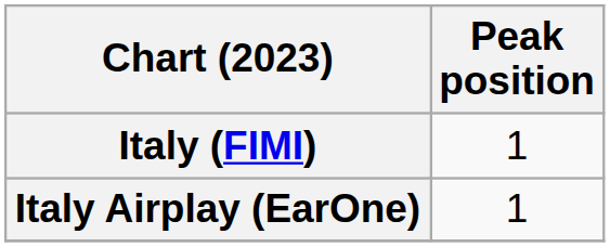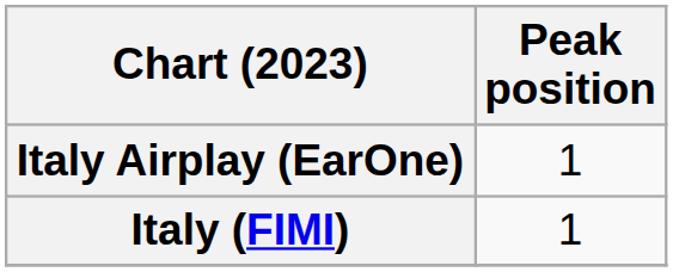rows swapped: Italy (FIMI) <-> Italy Airplay (EarOne)
